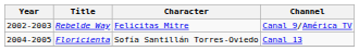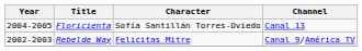rows swapped: Rebelde Way <-> Floricienta
